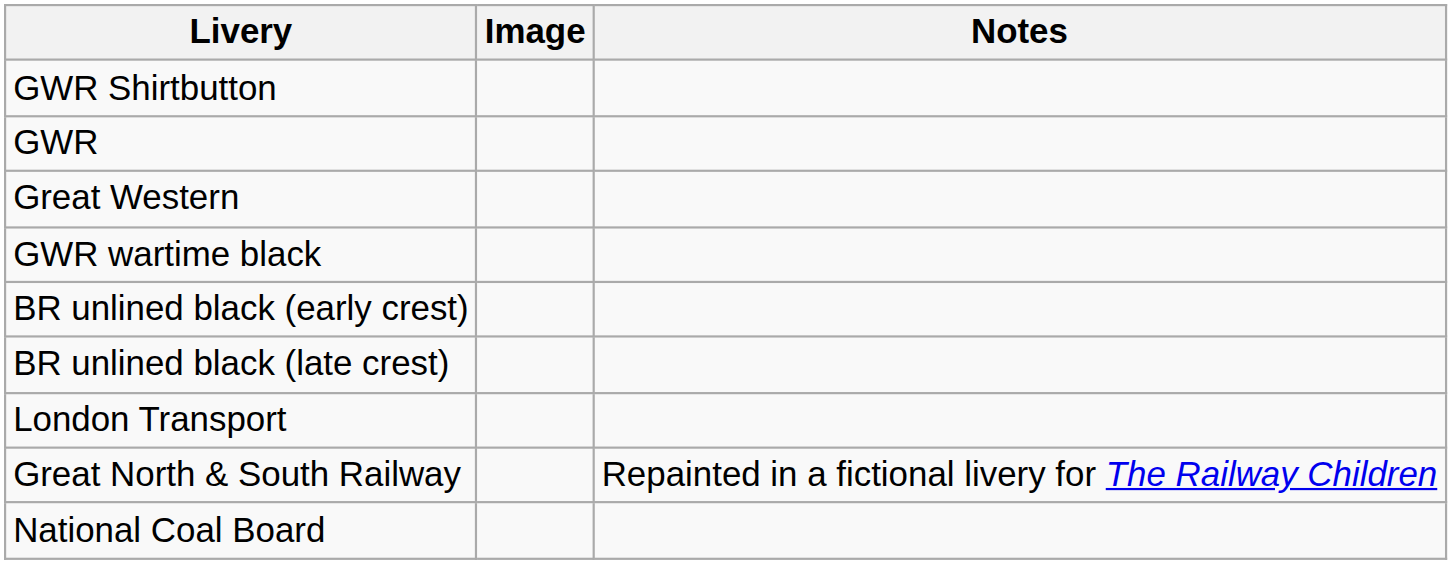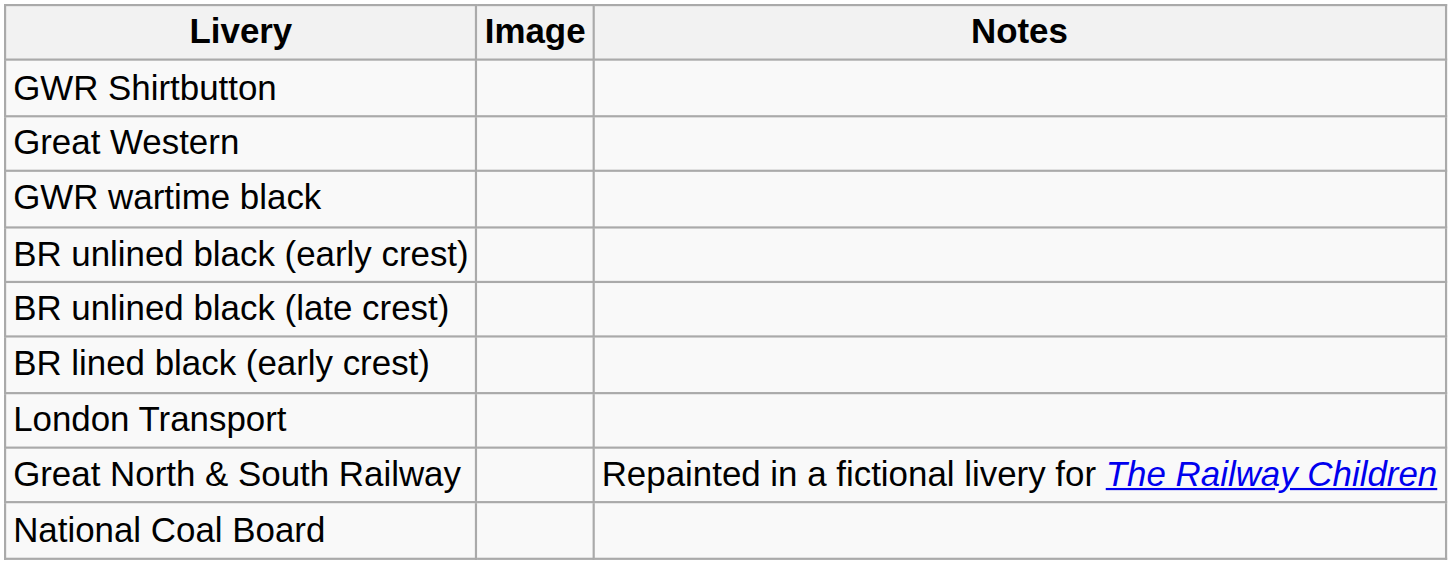- row: GWR
+ row: BR lined black (early crest)
